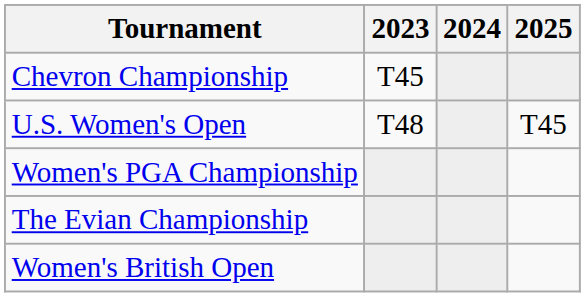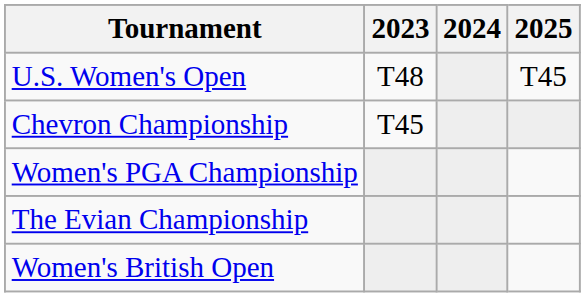rows swapped: Chevron Championship <-> U.S. Women's Open
